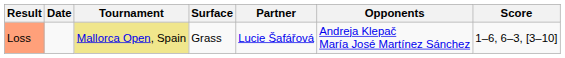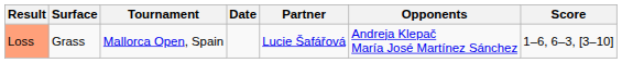columns swapped: Date <-> Surface
Loss | Tournament: khaki background -> no background
